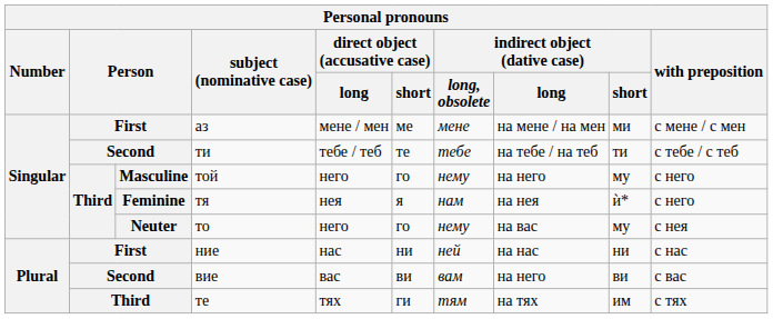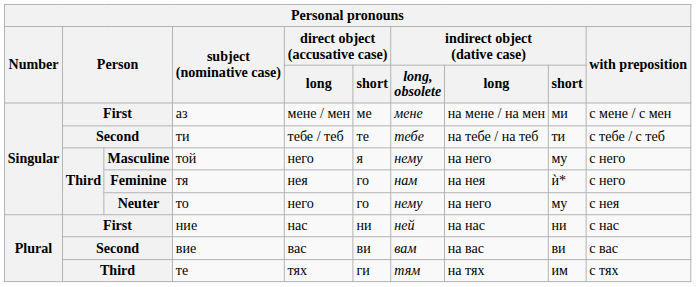той | direct object (accusative case) / short: го -> я
тя | direct object (accusative case) / short: я -> го
то | indirect object (dative case) / long: на вас -> на него
вие | indirect object (dative case) / long: на него -> на вас
